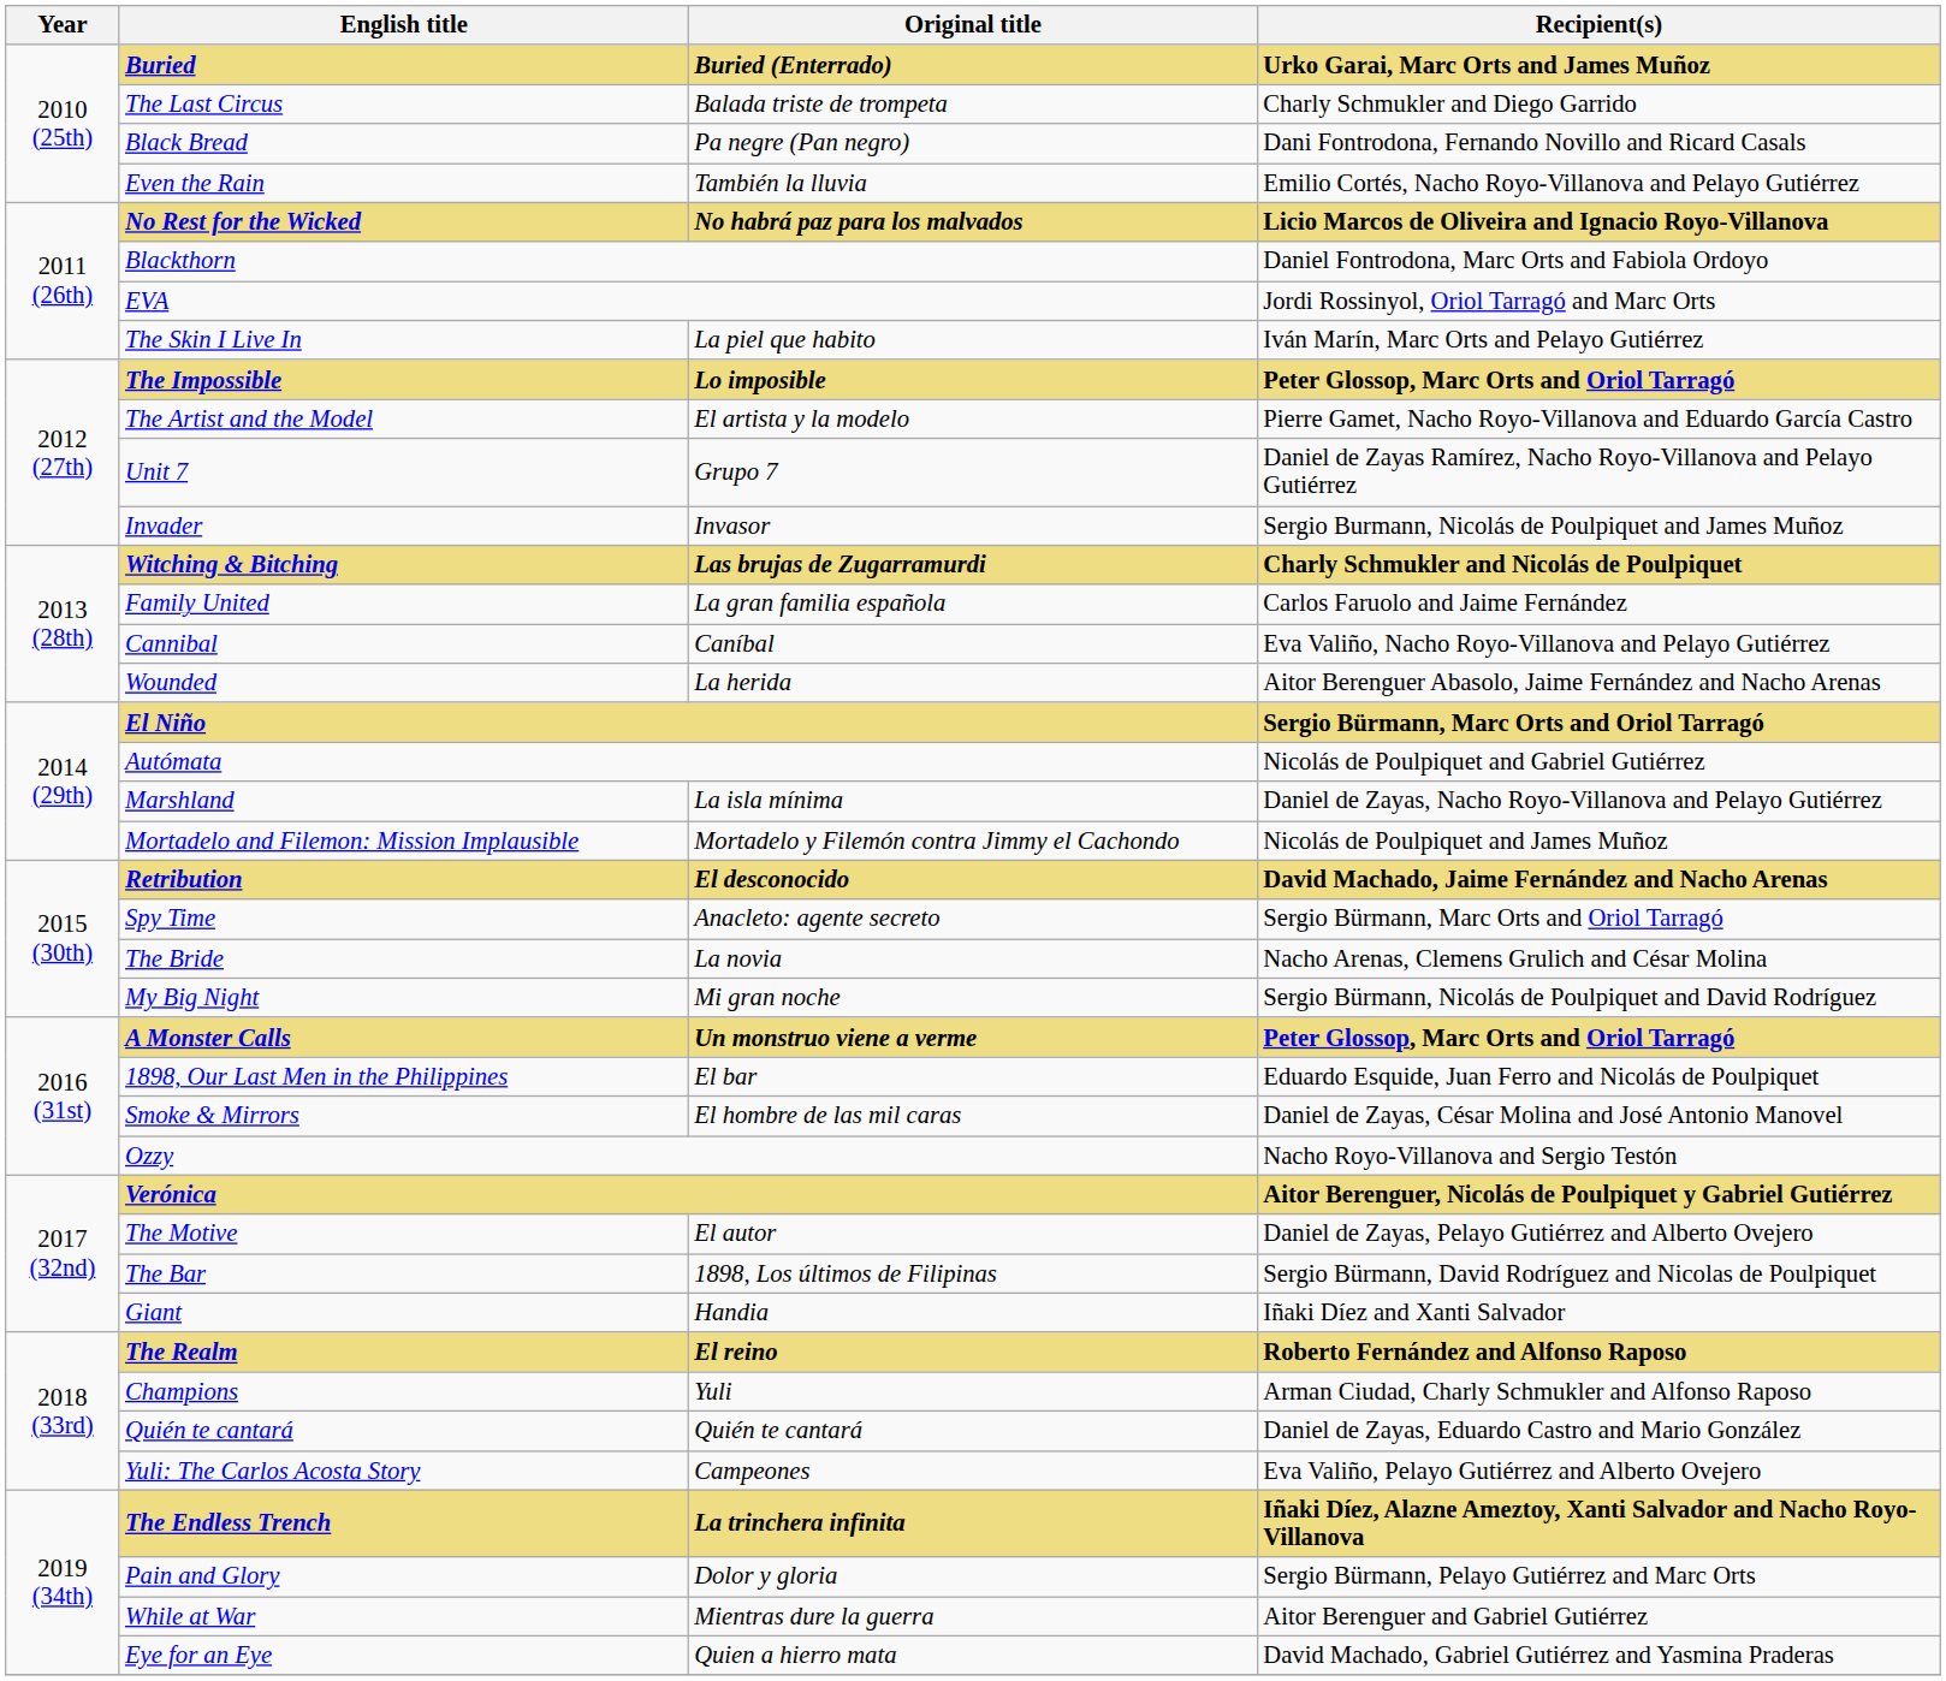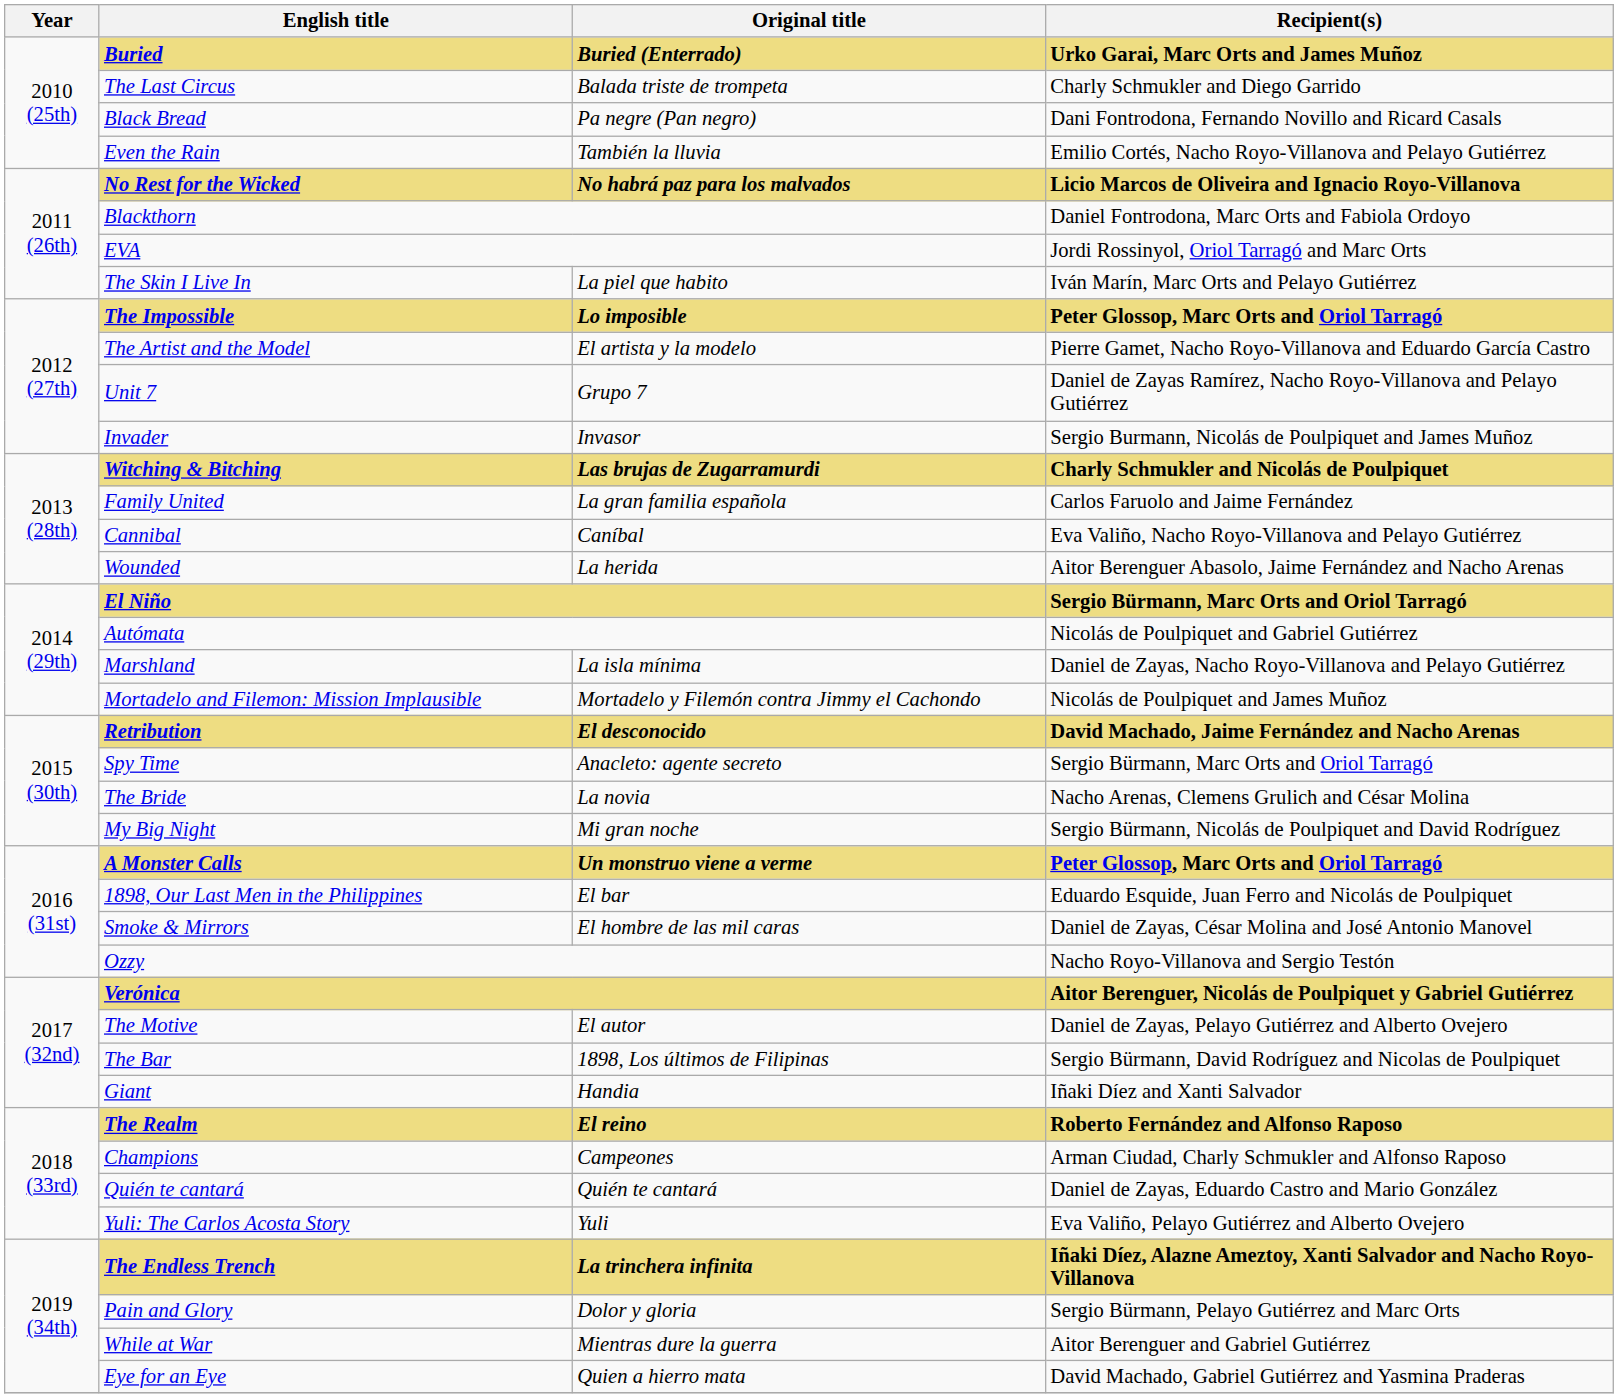Champions | Original title: Yuli -> Campeones
Yuli: The Carlos Acosta Story | Original title: Campeones -> Yuli
